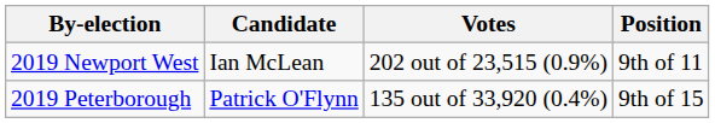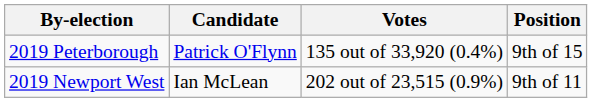rows swapped: 2019 Newport West <-> 2019 Peterborough
